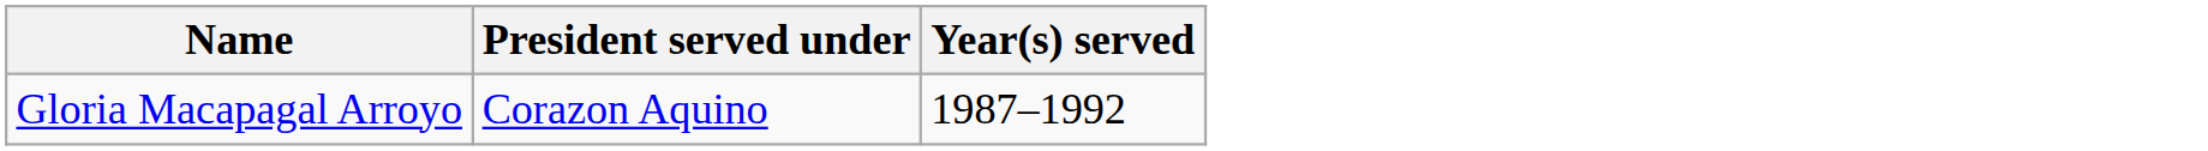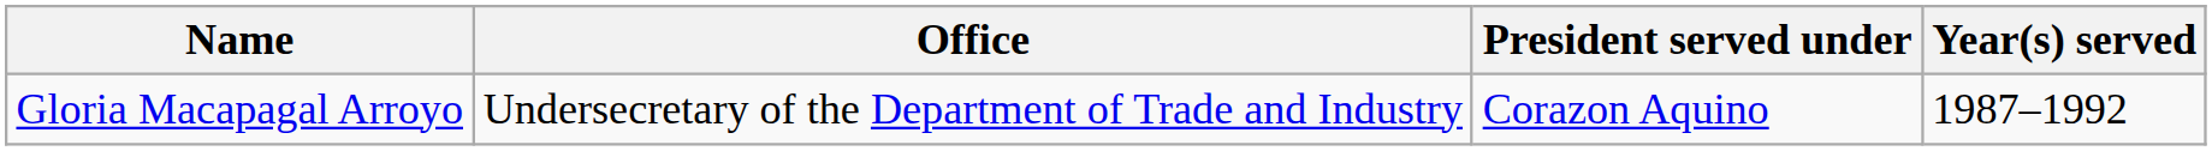+ column: Office | Undersecretary of the Department of Trade and Industry
